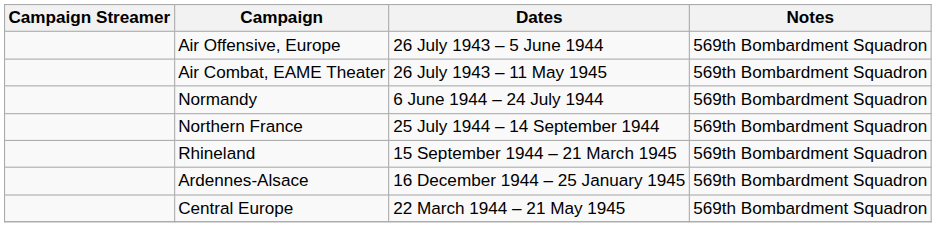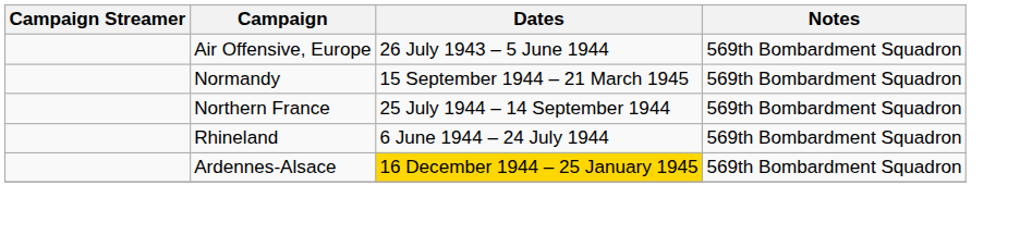- row: Air Combat, EAME Theater | 26 July 1943 – 11 May 1945 | 569th Bombardment Squadron
Normandy | Dates: 6 June 1944 – 24 July 1944 -> 15 September 1944 – 21 March 1945
Rhineland | Dates: 15 September 1944 – 21 March 1945 -> 6 June 1944 – 24 July 1944
Ardennes-Alsace | Dates: no background -> gold background
- row: Central Europe | 22 March 1944 – 21 May 1945 | 569th Bombardment Squadron
